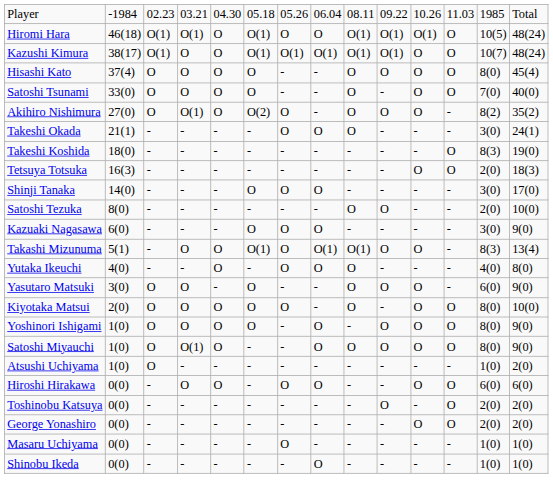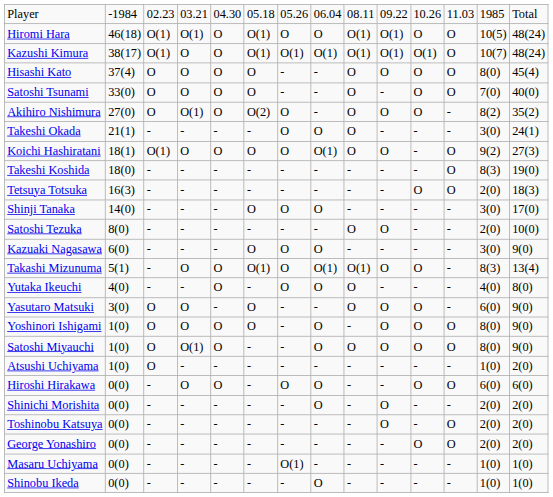Hiromi Hara | column 11: O(1) -> O
Kazushi Kimura | column 11: O -> O(1)
+ row: Koichi Hashiratani | 18(1) | O(1) | O | O | O | O | O(1) | O | O | - | O | 9(2) | 27(3)
- row: Kiyotaka Matsui | 2(0) | O | O | O | O | O | - | O | - | O | O | 8(0) | 10(0)
+ row: Shinichi Morishita | 0(0) | - | - | - | - | - | O | - | O | - | - | 2(0) | 2(0)
Masaru Uchiyama | column 7: O -> O(1)
